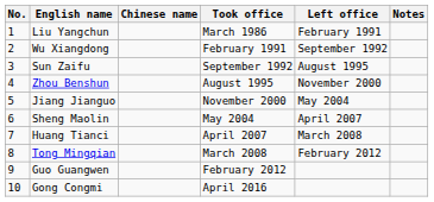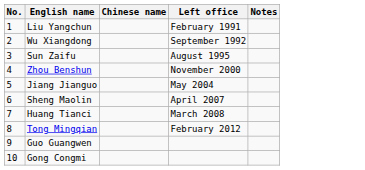- column: Took office | March 1986 | February 1991 | September 1992 | August 1995 | November 2000 | May 2004 | April 2007 | March 2008 | February 2012 | April 2016
